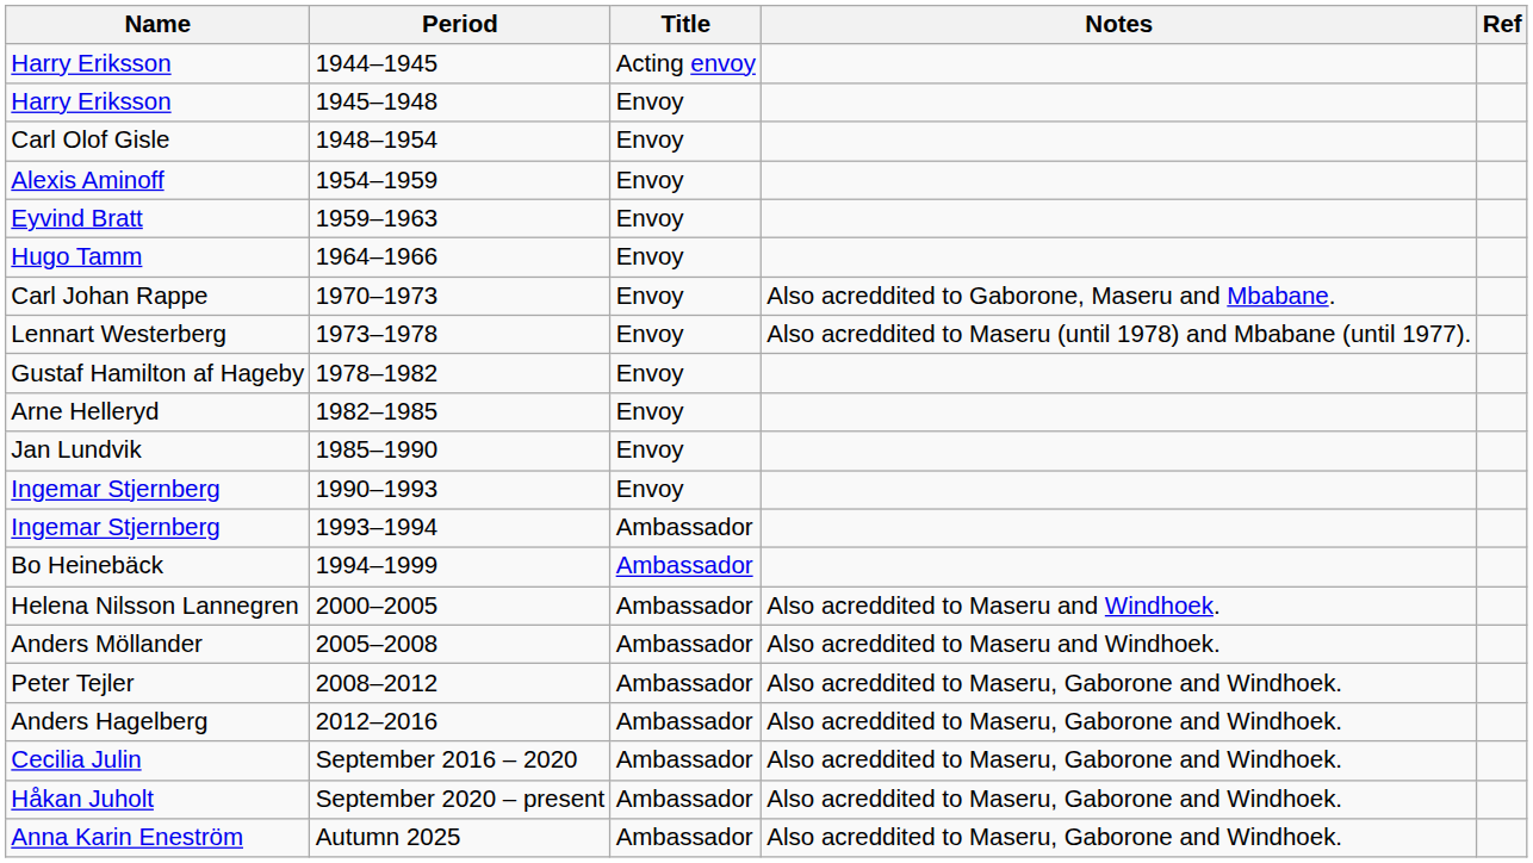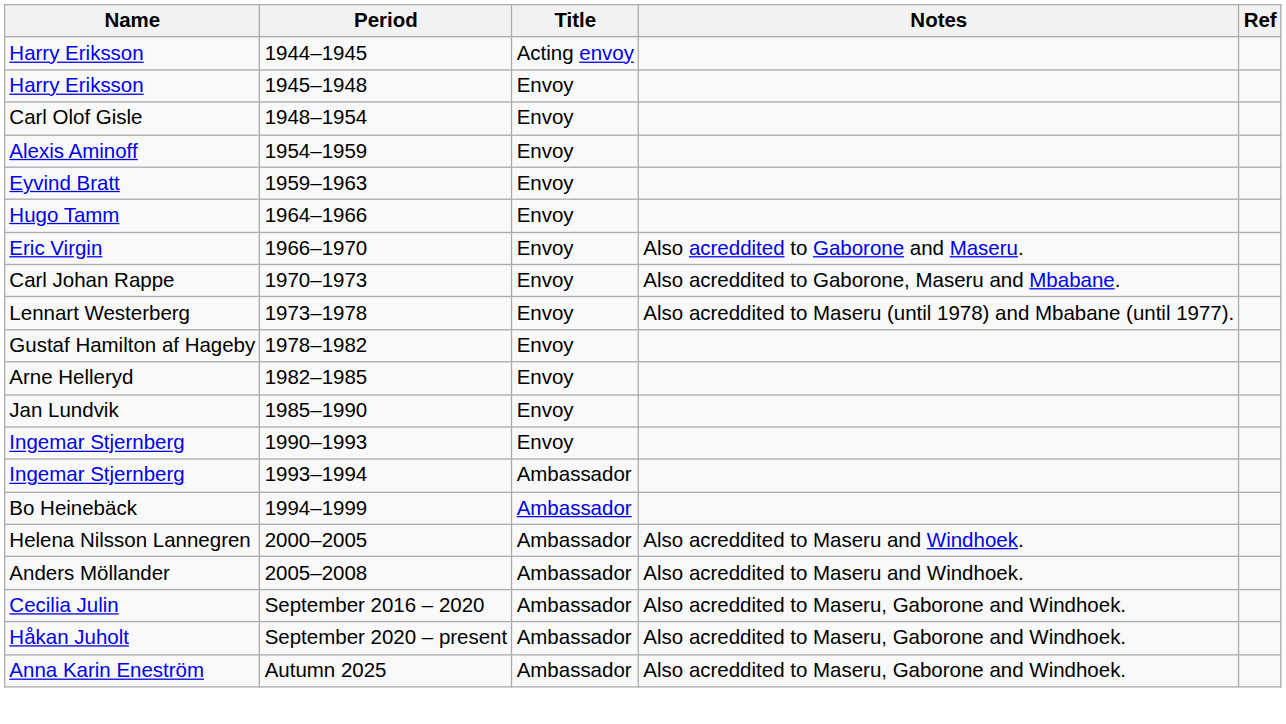+ row: Eric Virgin | 1966–1970 | Envoy | Also acreddited to Gaborone and Maseru.
- row: Peter Tejler | 2008–2012 | Ambassador | Also acreddited to Maseru, Gaborone and Windhoek.
- row: Anders Hagelberg | 2012–2016 | Ambassador | Also acreddited to Maseru, Gaborone and Windhoek.
